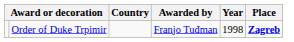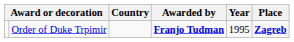Order of Duke Trpimir | Awarded by: normal -> bold
Order of Duke Trpimir | Year: 1998 -> 1995
